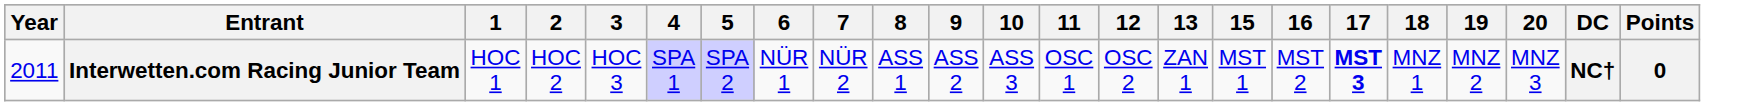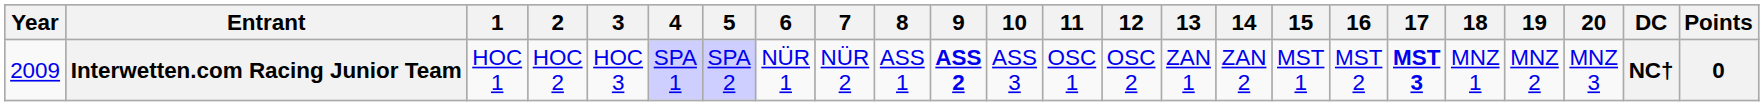+ column: 14 | ZAN 2
Interwetten.com Racing Junior Team | Year: 2011 -> 2009
Interwetten.com Racing Junior Team | 9: normal -> bold
